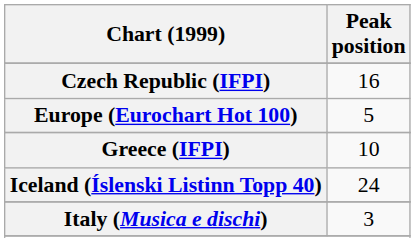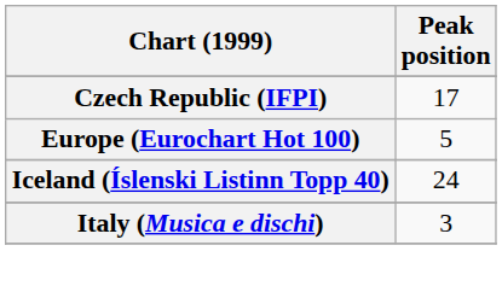Czech Republic (IFPI) | Peak position: 16 -> 17
- row: Greece (IFPI) | 10
